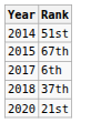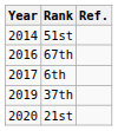+ column: Ref.
67th | Year: 2015 -> 2016
37th | Year: 2018 -> 2019
